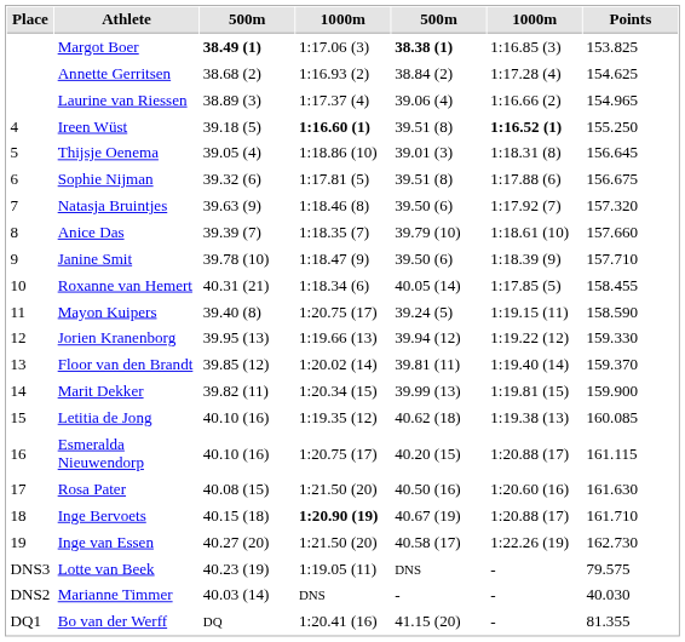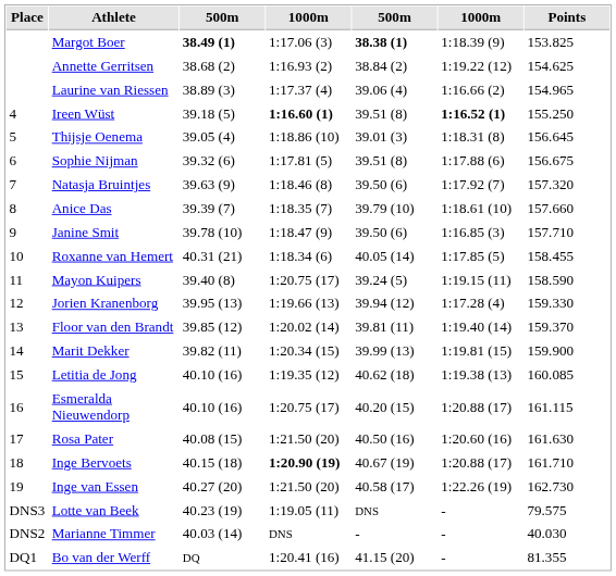Margot Boer | column 6: 1:16.85 (3) -> 1:18.39 (9)
Annette Gerritsen | column 6: 1:17.28 (4) -> 1:19.22 (12)
Janine Smit | column 6: 1:18.39 (9) -> 1:16.85 (3)
Jorien Kranenborg | column 6: 1:19.22 (12) -> 1:17.28 (4)
